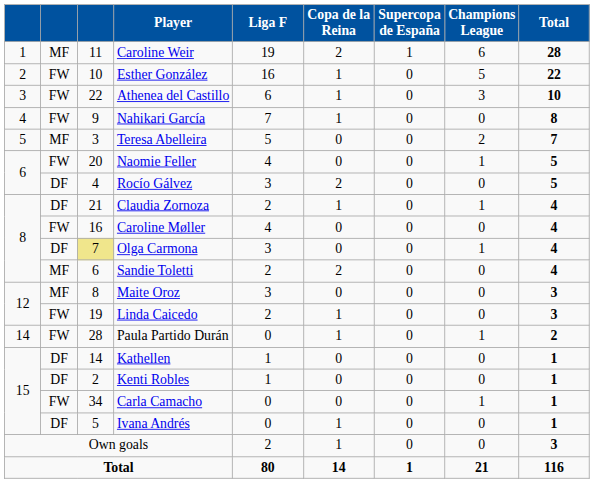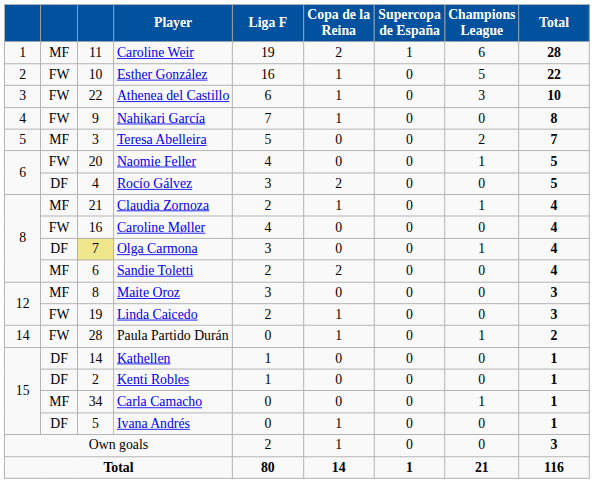Claudia Zornoza | column 2: DF -> MF
Carla Camacho | column 2: FW -> MF
